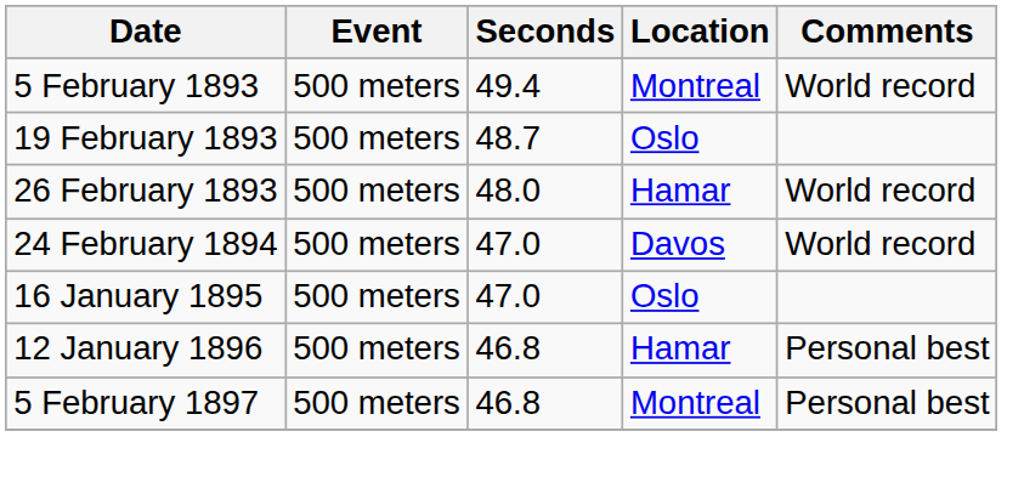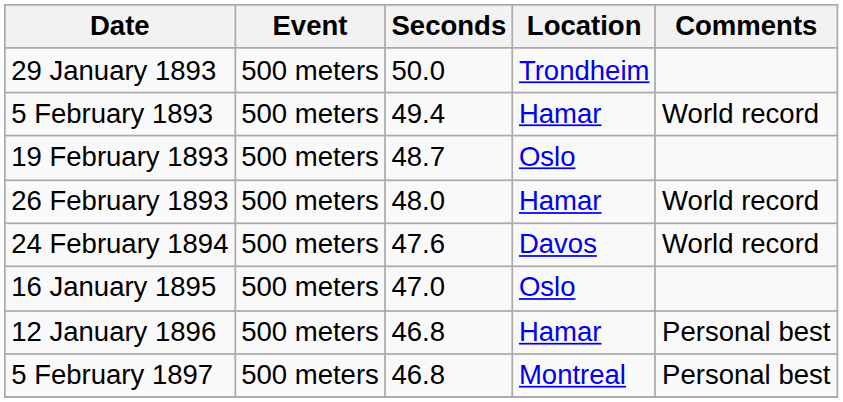+ row: 29 January 1893 | 500 meters | 50.0 | Trondheim
5 February 1893 | Location: Montreal -> Hamar
24 February 1894 | Seconds: 47.0 -> 47.6
